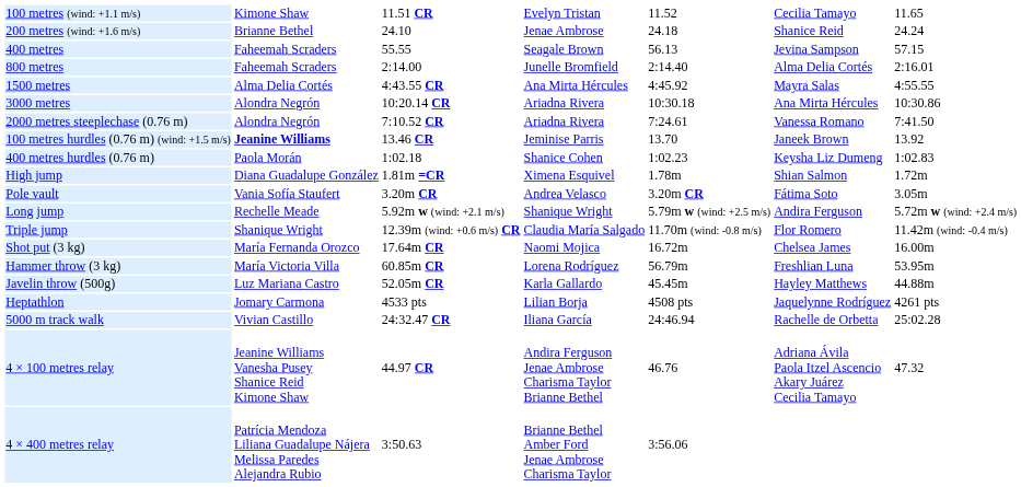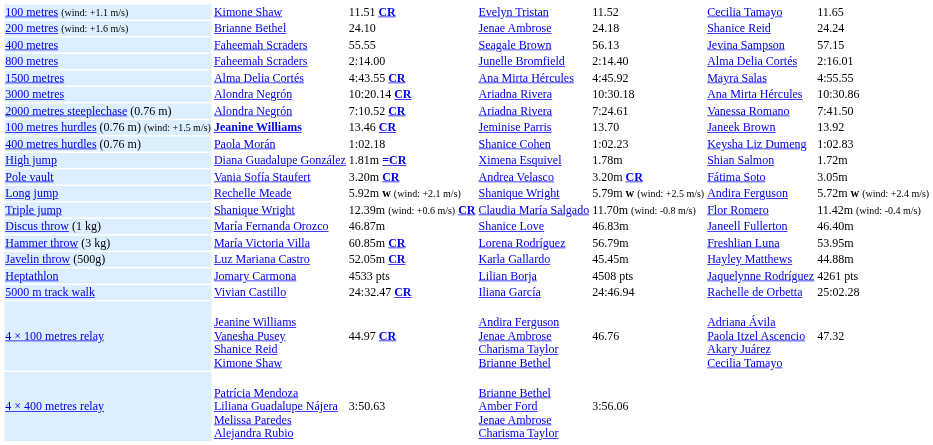- row: Shot put (3 kg) | María Fernanda Orozco | 17.64m CR | Naomi Mojica | 16.72m | Chelsea James | 16.00m
+ row: Discus throw (1 kg) | María Fernanda Orozco | 46.87m | Shanice Love | 46.83m | Janeell Fullerton | 46.40m
